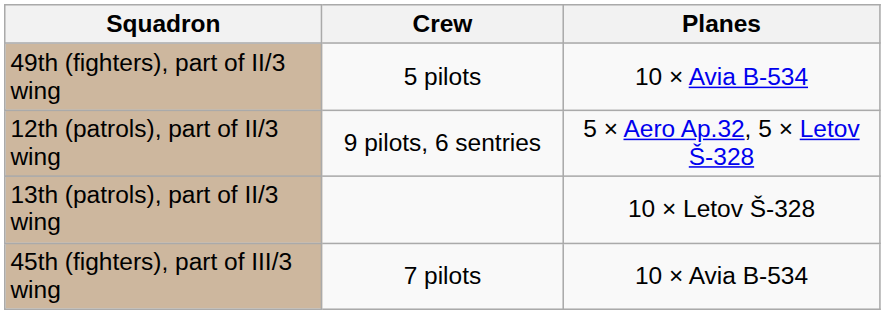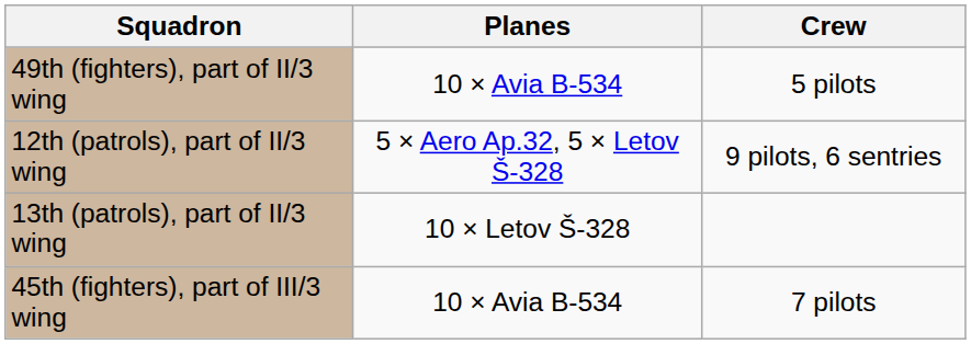columns swapped: Planes <-> Crew
